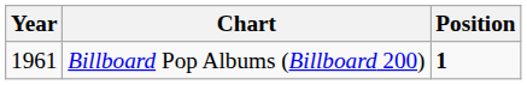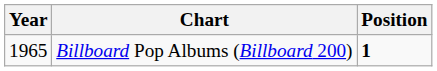Billboard Pop Albums (Billboard 200) | Year: 1961 -> 1965
